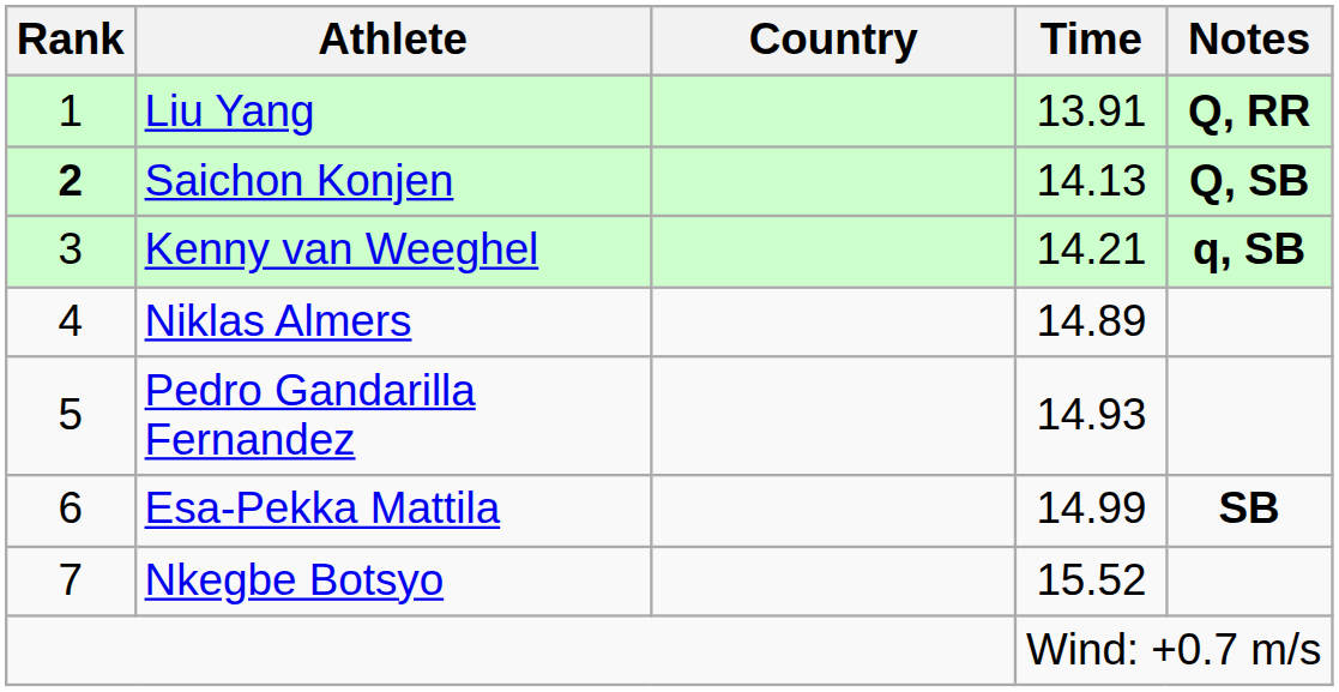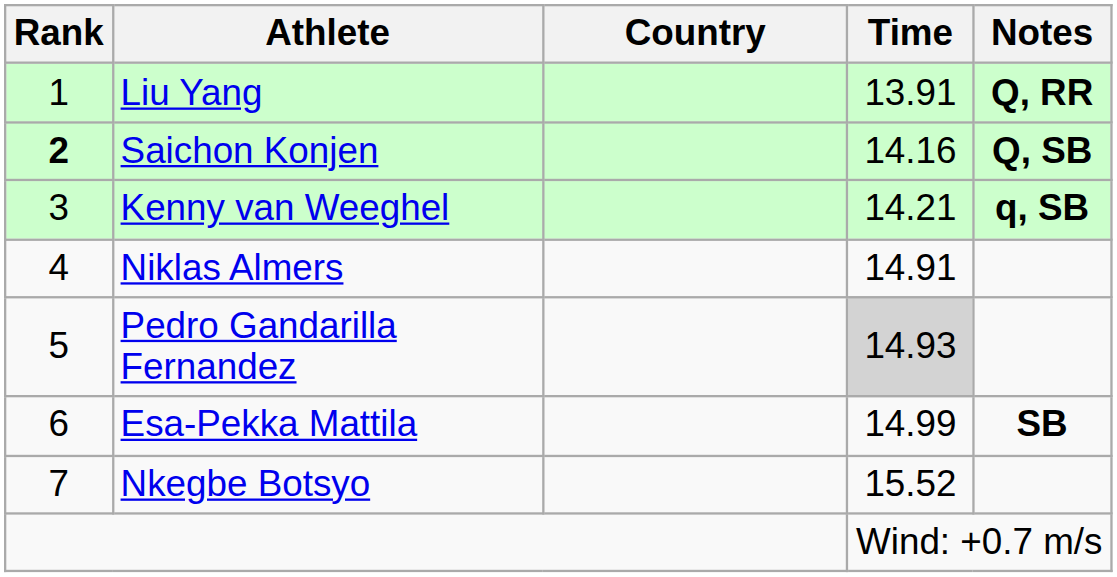Saichon Konjen | Time: 14.13 -> 14.16
Niklas Almers | Time: 14.89 -> 14.91
Pedro Gandarilla Fernandez | Time: no background -> lightgrey background
